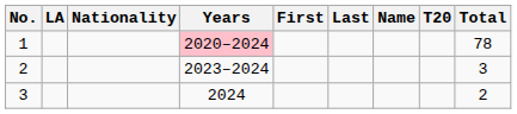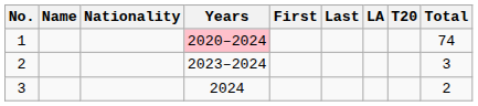columns swapped: Name <-> LA
1 | Total: 78 -> 74
